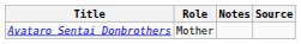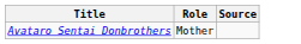- column: Notes
